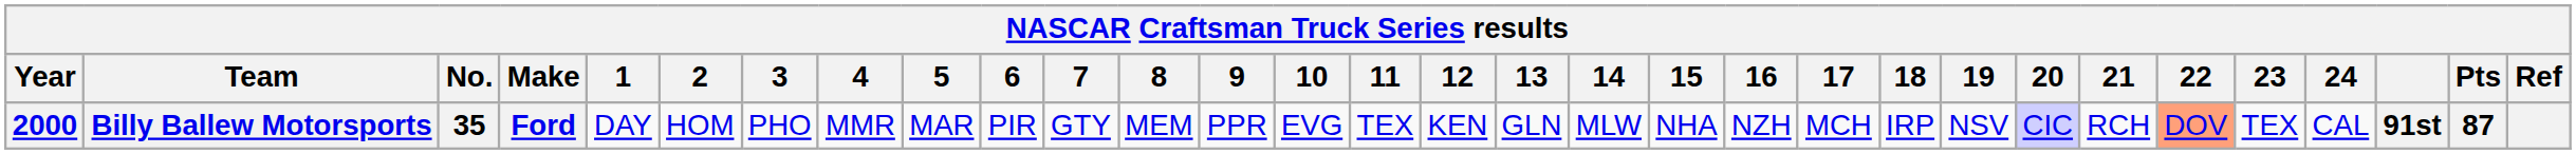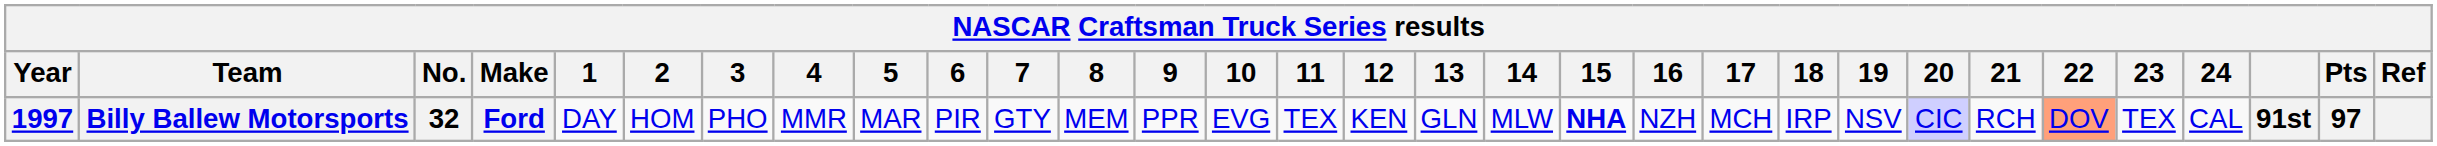Billy Ballew Motorsports | Year: 2000 -> 1997
Billy Ballew Motorsports | No.: 35 -> 32
Billy Ballew Motorsports | 15: normal -> bold
Billy Ballew Motorsports | Pts: 87 -> 97
